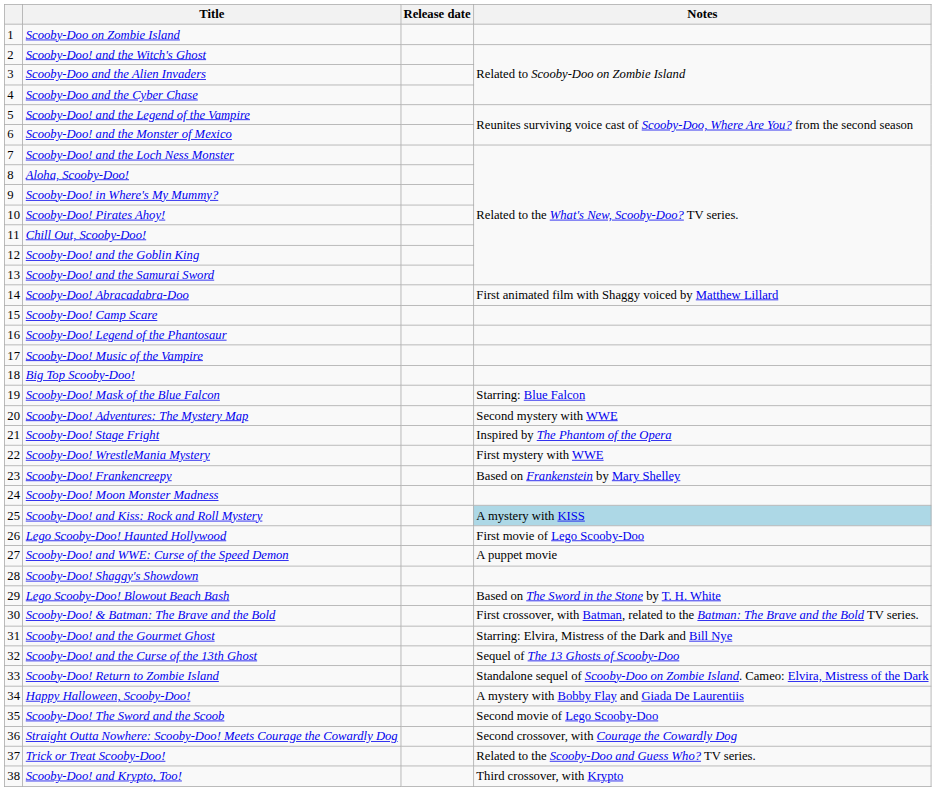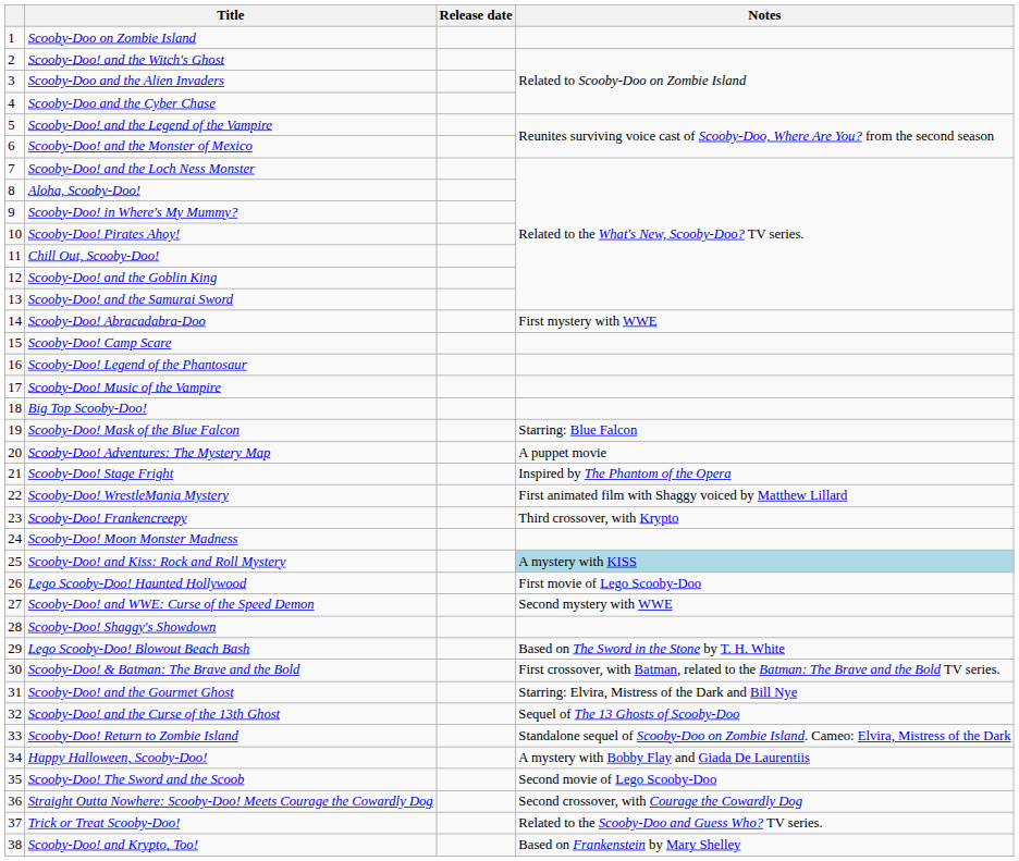Scooby-Doo! Abracadabra-Doo | Notes: First animated film with Shaggy voiced by Matthew Lillard -> First mystery with WWE
Scooby-Doo! Adventures: The Mystery Map | Notes: Second mystery with WWE -> A puppet movie
Scooby-Doo! WrestleMania Mystery | Notes: First mystery with WWE -> First animated film with Shaggy voiced by Matthew Lillard
Scooby-Doo! Frankencreepy | Notes: Based on Frankenstein by Mary Shelley -> Third crossover, with Krypto
Scooby-Doo! and WWE: Curse of the Speed Demon | Notes: A puppet movie -> Second mystery with WWE
Scooby-Doo! and Krypto, Too! | Notes: Third crossover, with Krypto -> Based on Frankenstein by Mary Shelley
